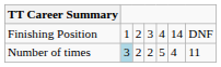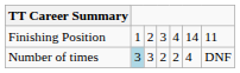Finishing Position | column 7: DNF -> 11
Number of times | column 3: 2 -> 3
Number of times | column 5: 5 -> 2
Number of times | column 7: 11 -> DNF
